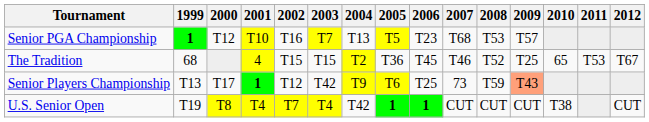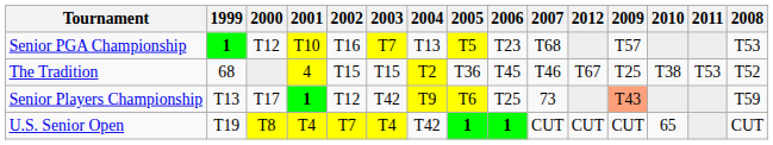columns swapped: 2008 <-> 2012
The Tradition | 2010: 65 -> T38
U.S. Senior Open | 2010: T38 -> 65
